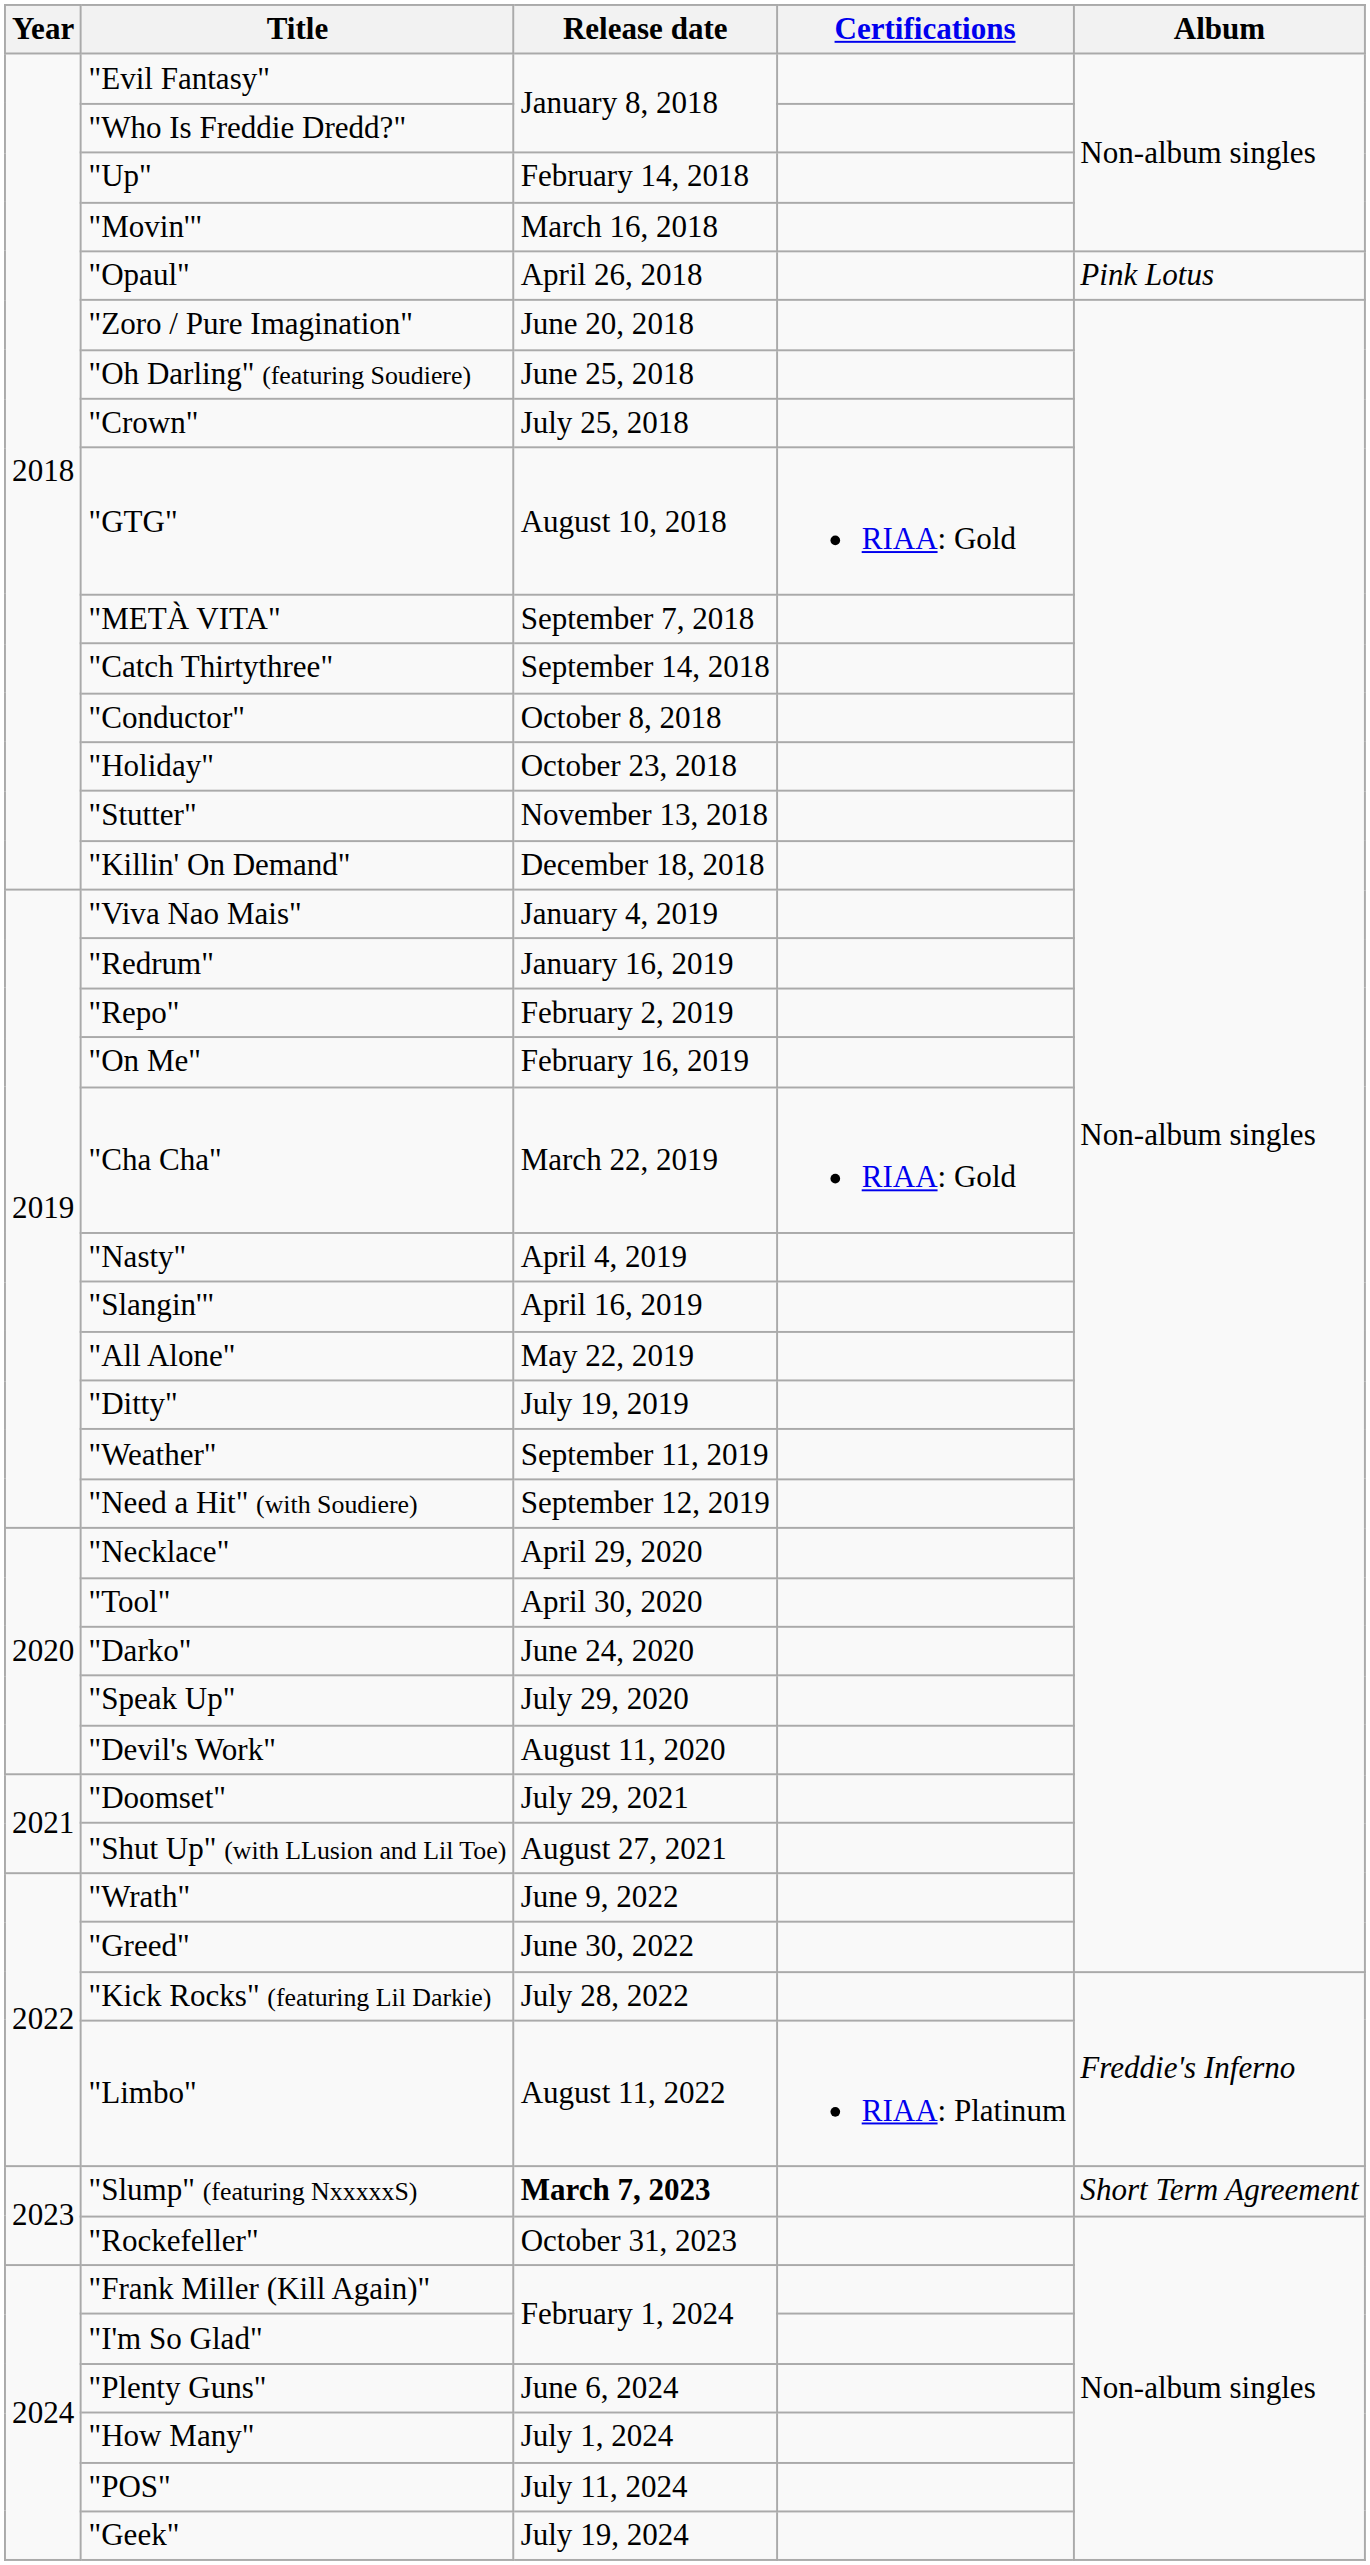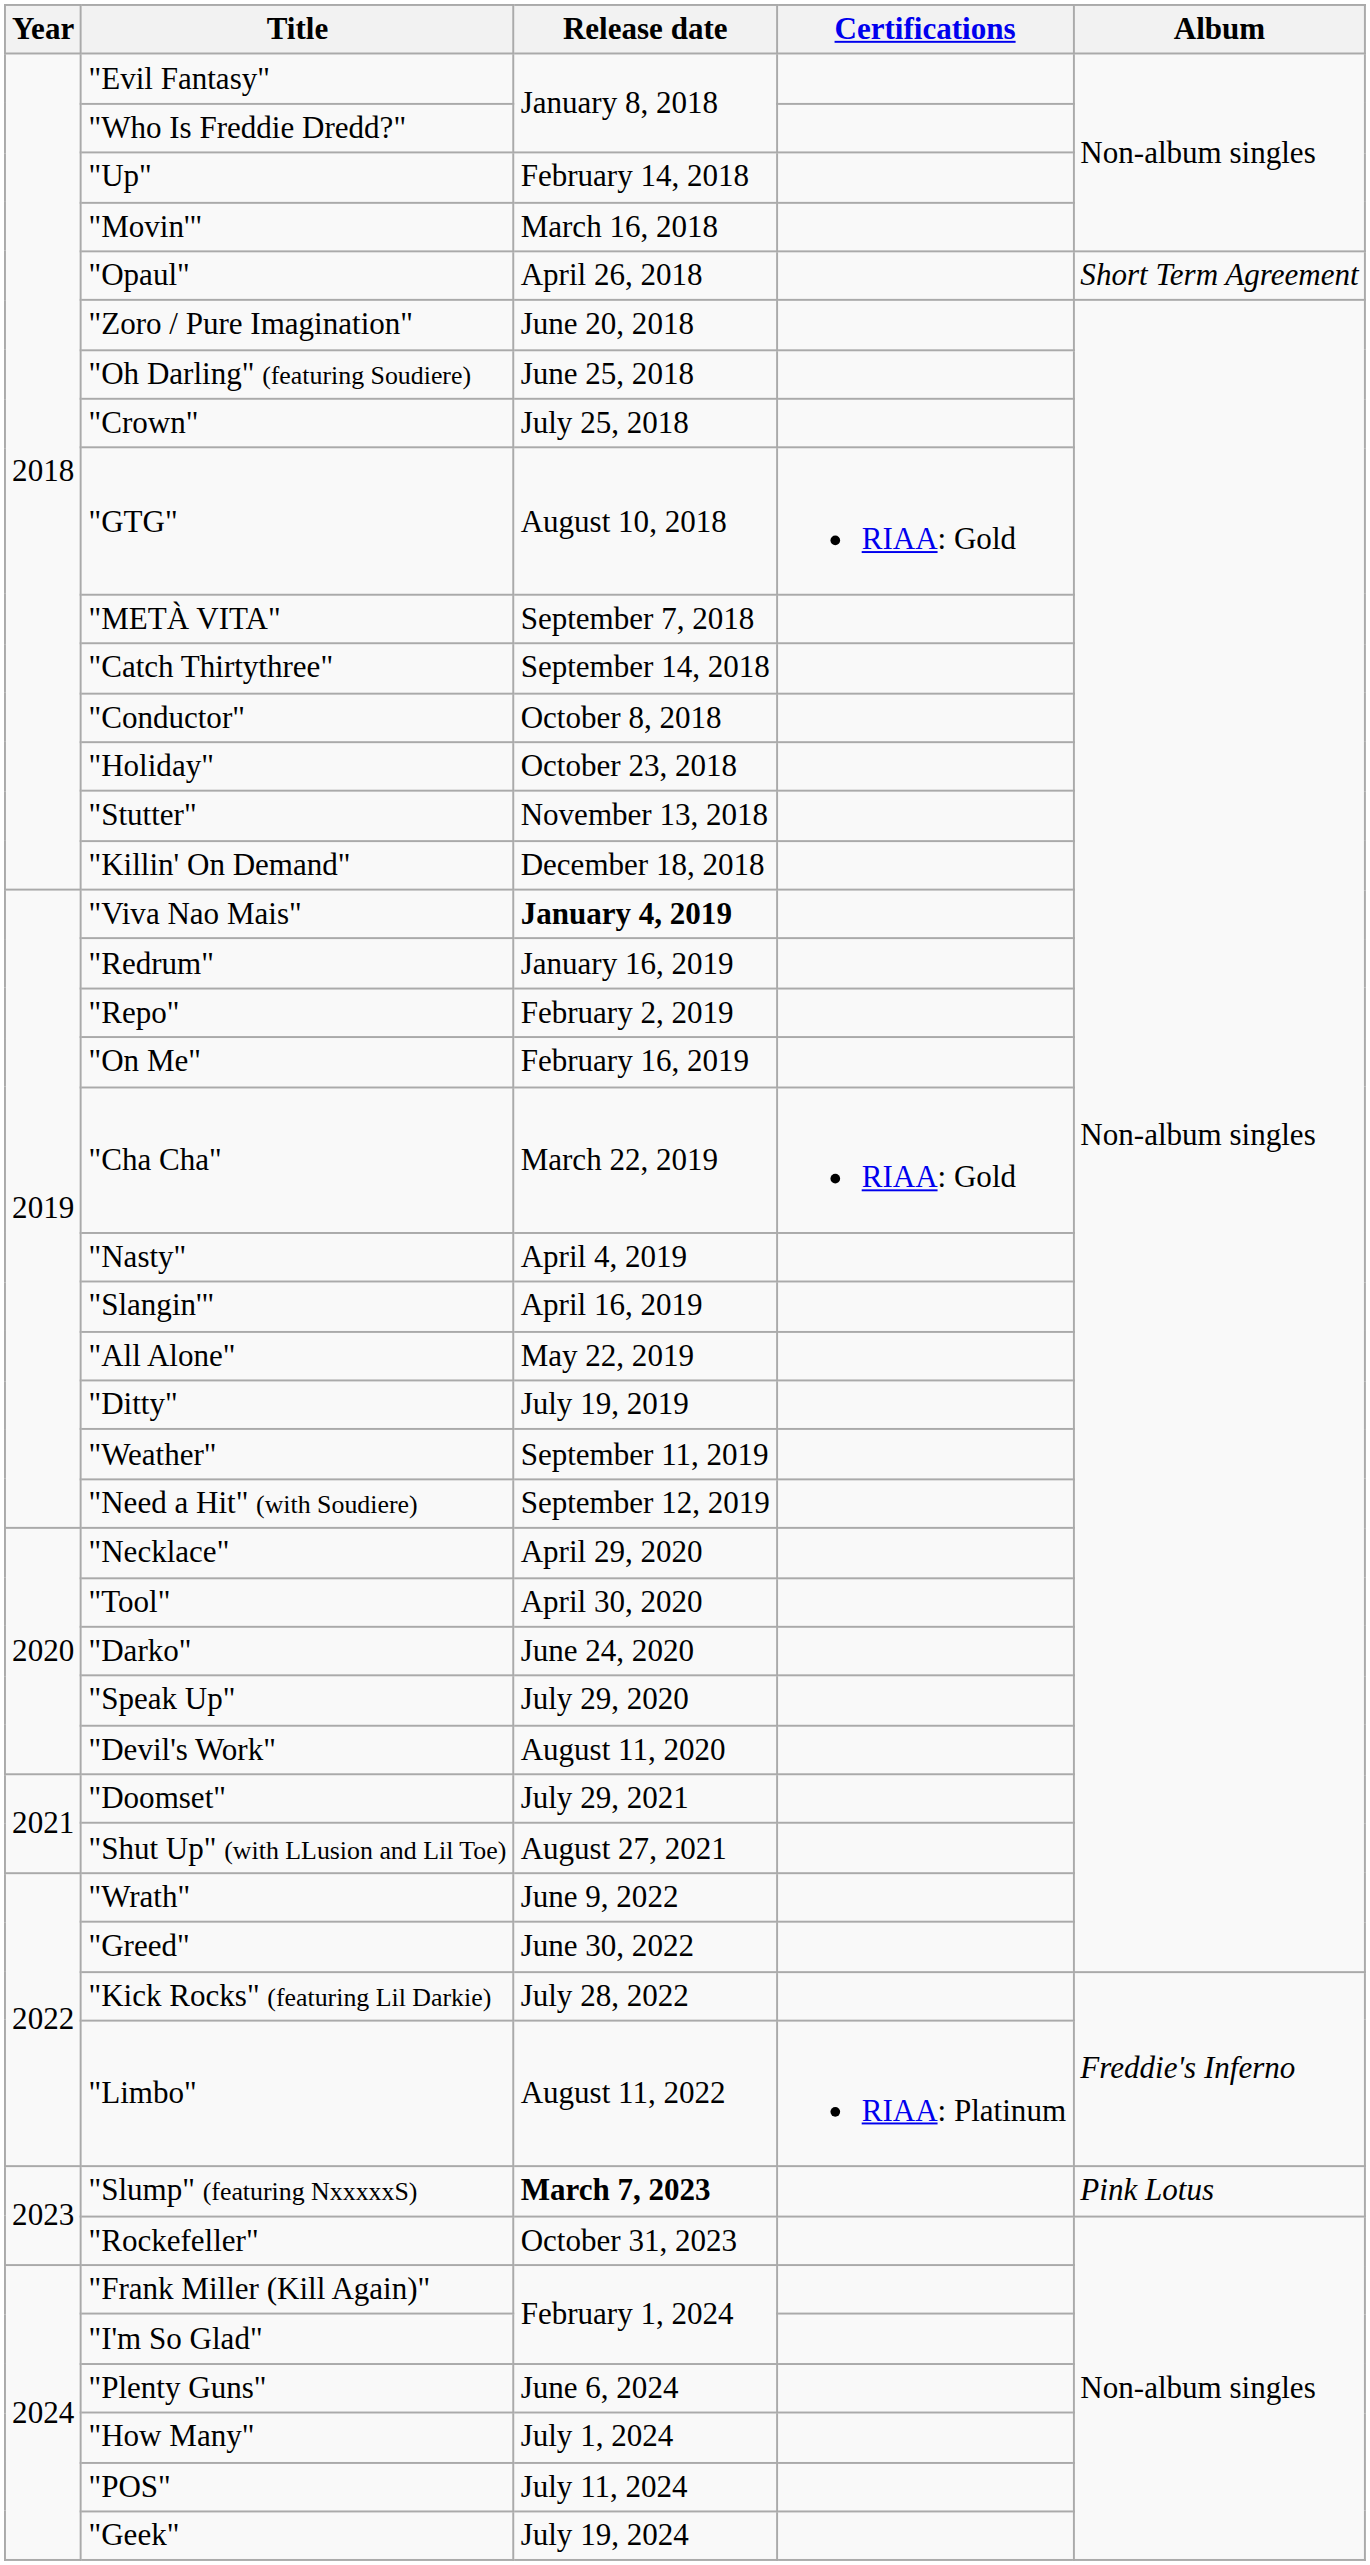"Opaul" | Album: Pink Lotus -> Short Term Agreement
"Viva Nao Mais" | Release date: normal -> bold
"Slump" (featuring NxxxxxS) | Album: Short Term Agreement -> Pink Lotus
